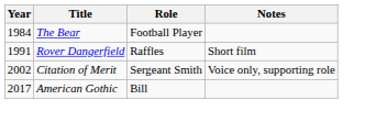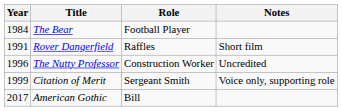+ row: 1996 | The Nutty Professor | Construction Worker | Uncredited
Citation of Merit | Year: 2002 -> 1999
